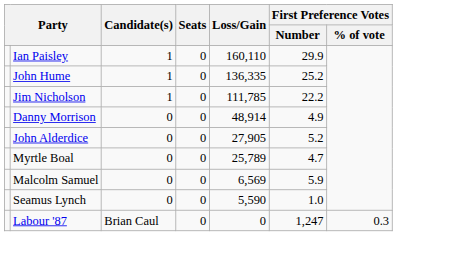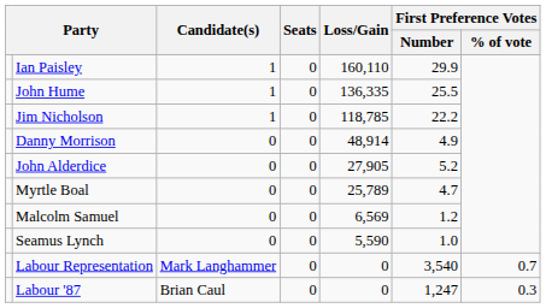John Hume | First Preference Votes / Number: 25.2 -> 25.5
Jim Nicholson | Loss/Gain: 111,785 -> 118,785
Malcolm Samuel | First Preference Votes / Number: 5.9 -> 1.2
+ row: Labour Representation | Mark Langhammer | 0 | 0 | 3,540 | 0.7
